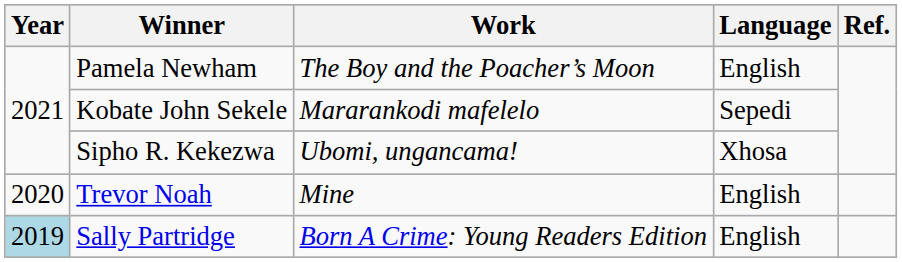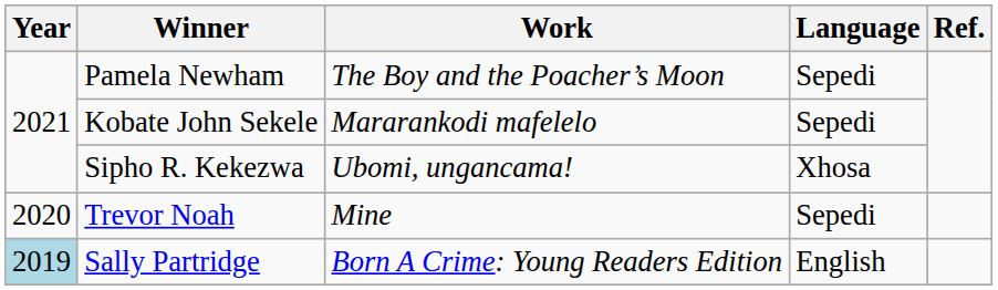Pamela Newham | Language: English -> Sepedi
Trevor Noah | Language: English -> Sepedi
